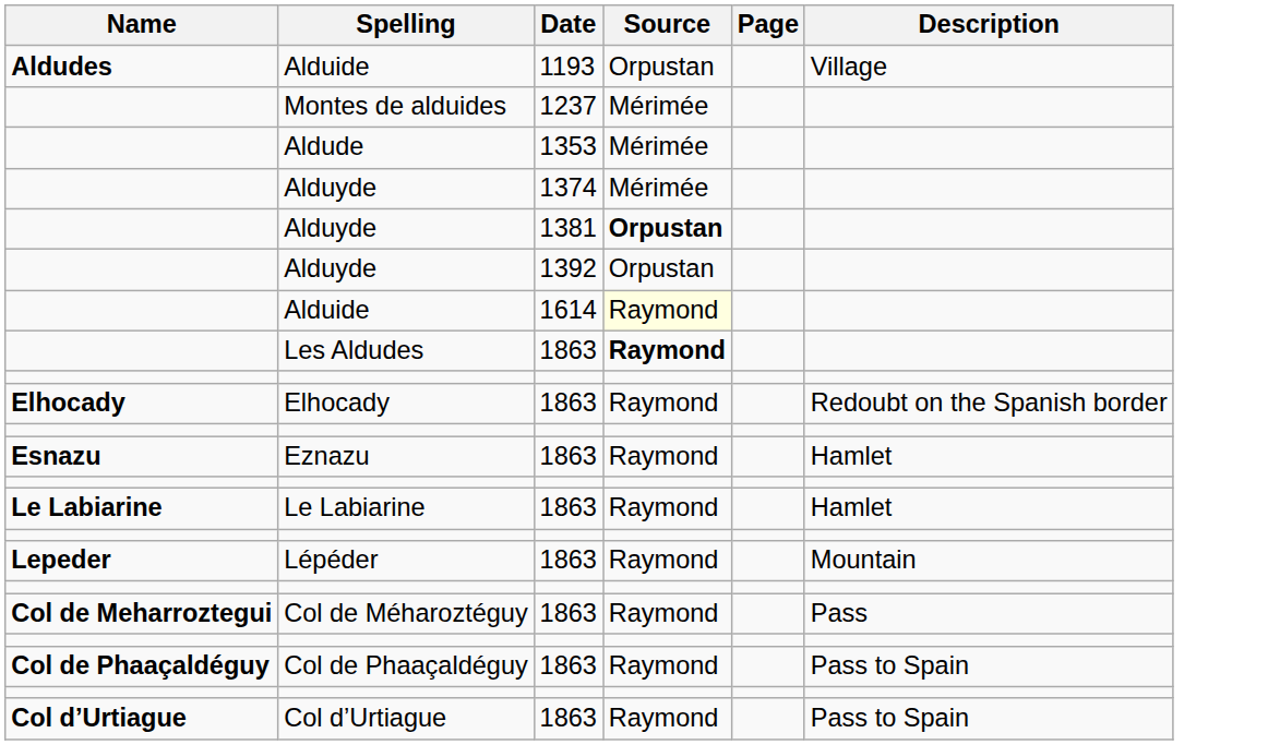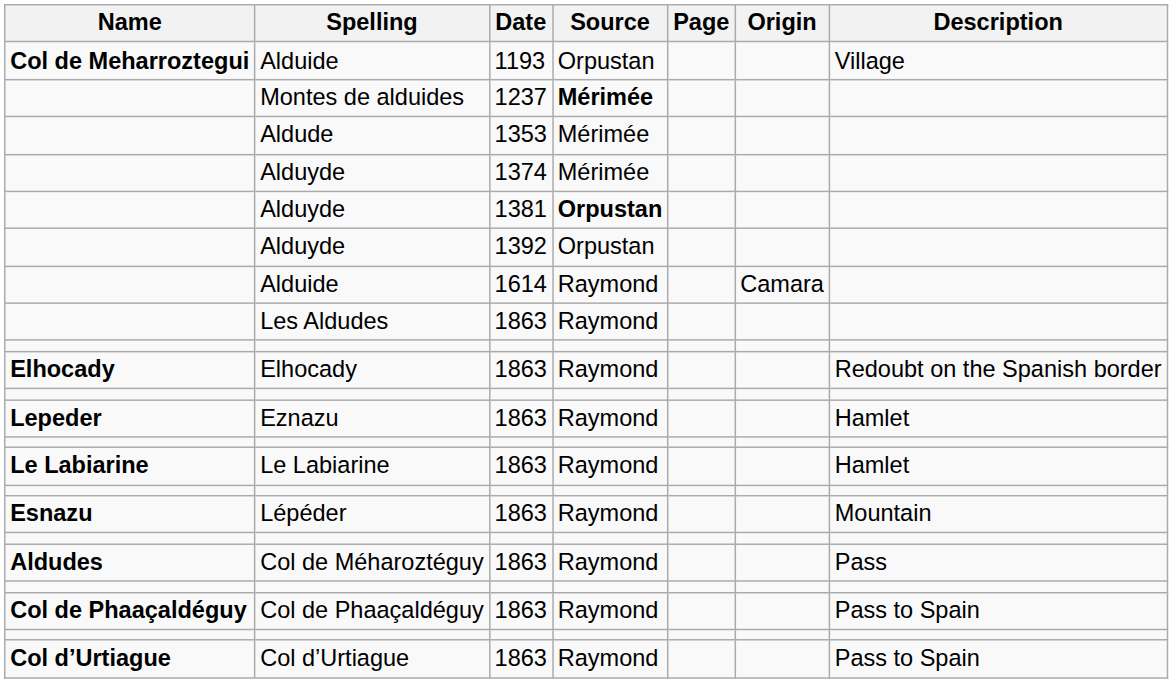+ column: Origin | Camara
Alduide / 1193 | Name: Aldudes -> Col de Meharroztegui
Montes de alduides | Source: normal -> bold
Alduide / 1614 | Source: lightyellow background -> no background
Les Aldudes | Source: bold -> normal
Eznazu | Name: Esnazu -> Lepeder
Lépéder | Name: Lepeder -> Esnazu
Col de Méharoztéguy | Name: Col de Meharroztegui -> Aldudes
